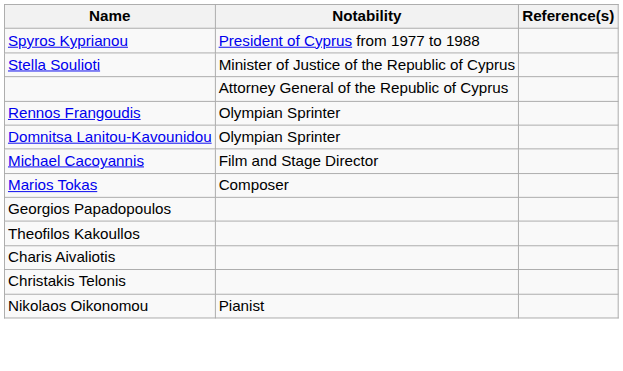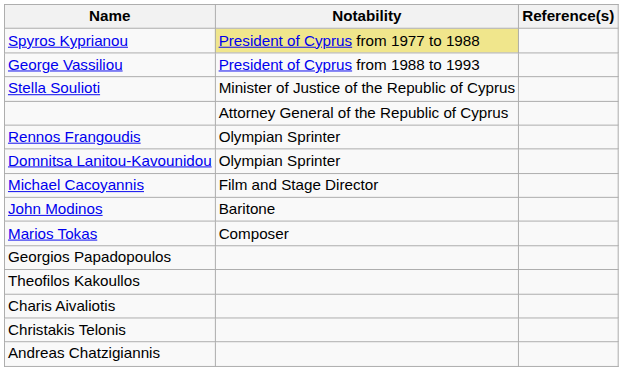Spyros Kyprianou | Notability: no background -> khaki background
+ row: George Vassiliou | President of Cyprus from 1988 to 1993
+ row: John Modinos | Baritone
+ row: Andreas Chatzigiannis
- row: Nikolaos Oikonomou | Pianist
